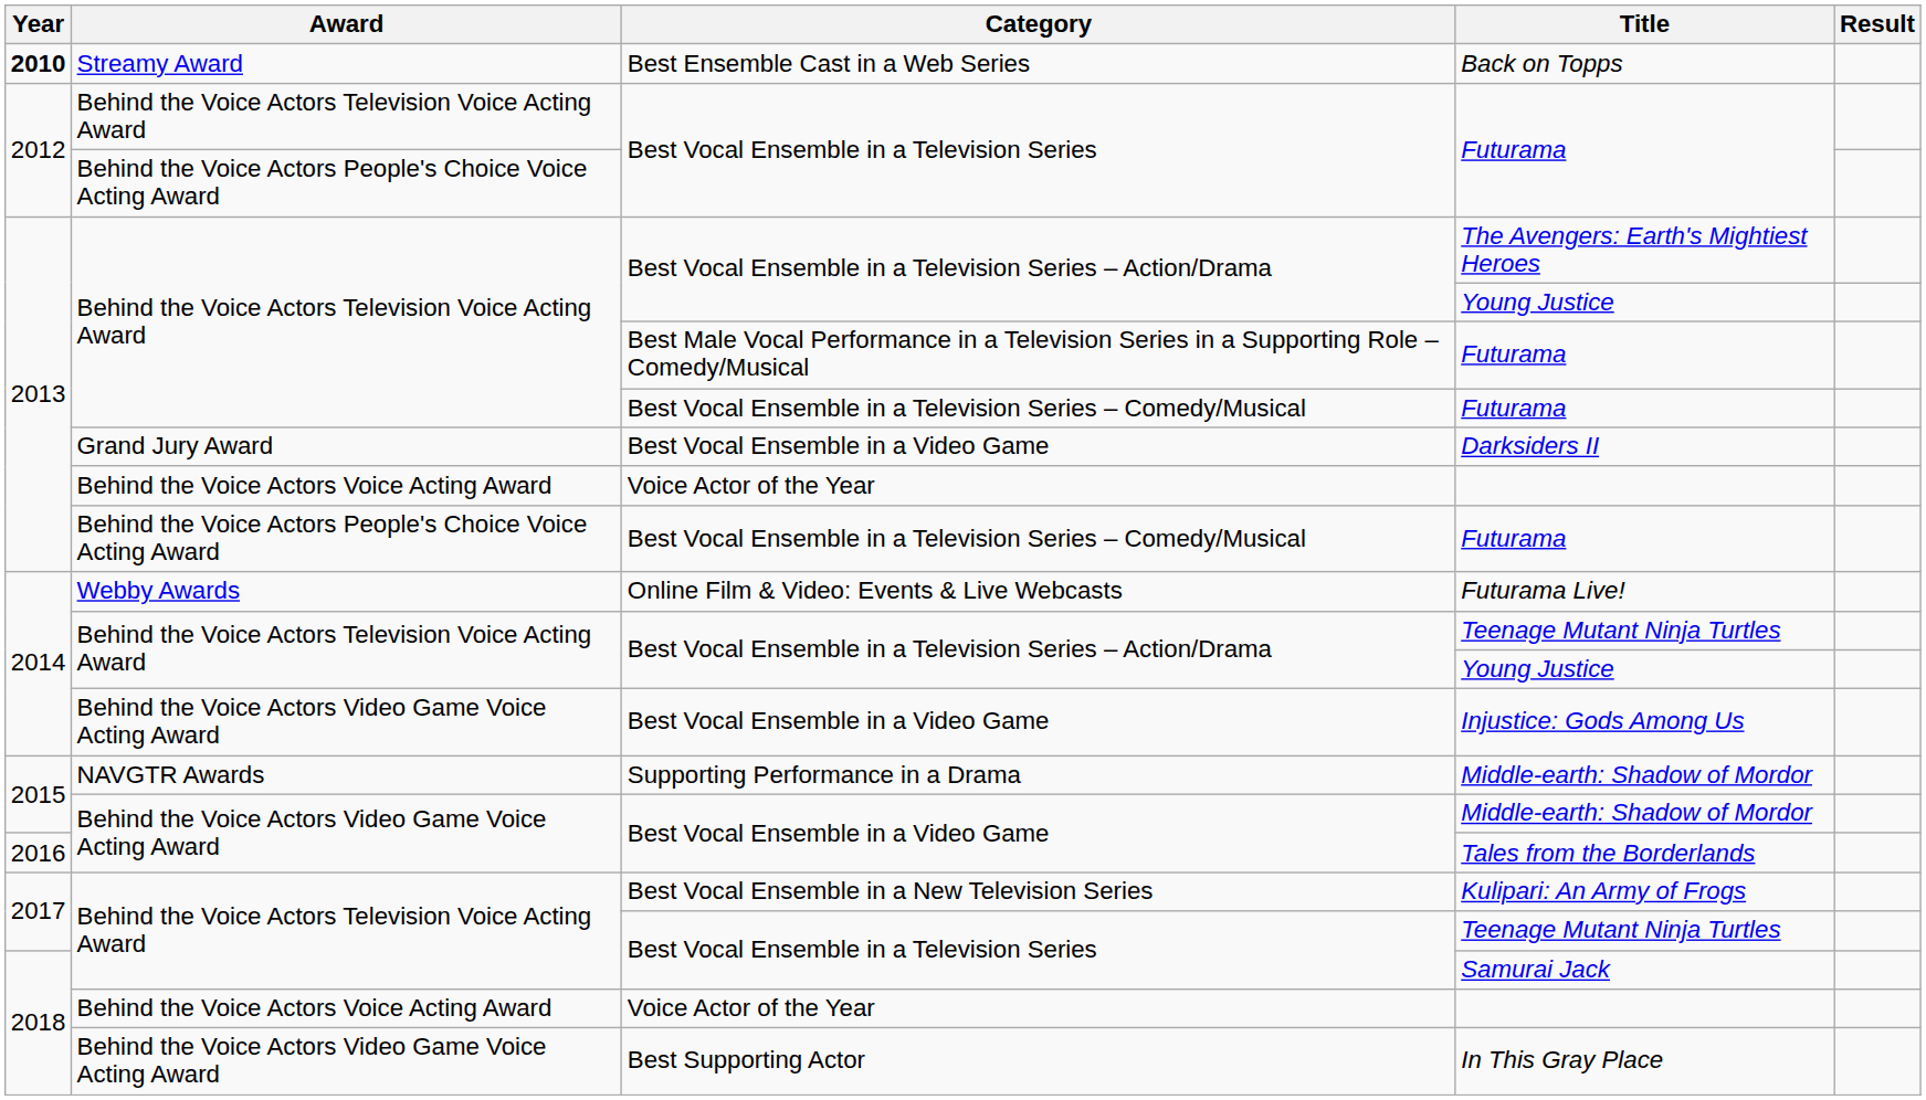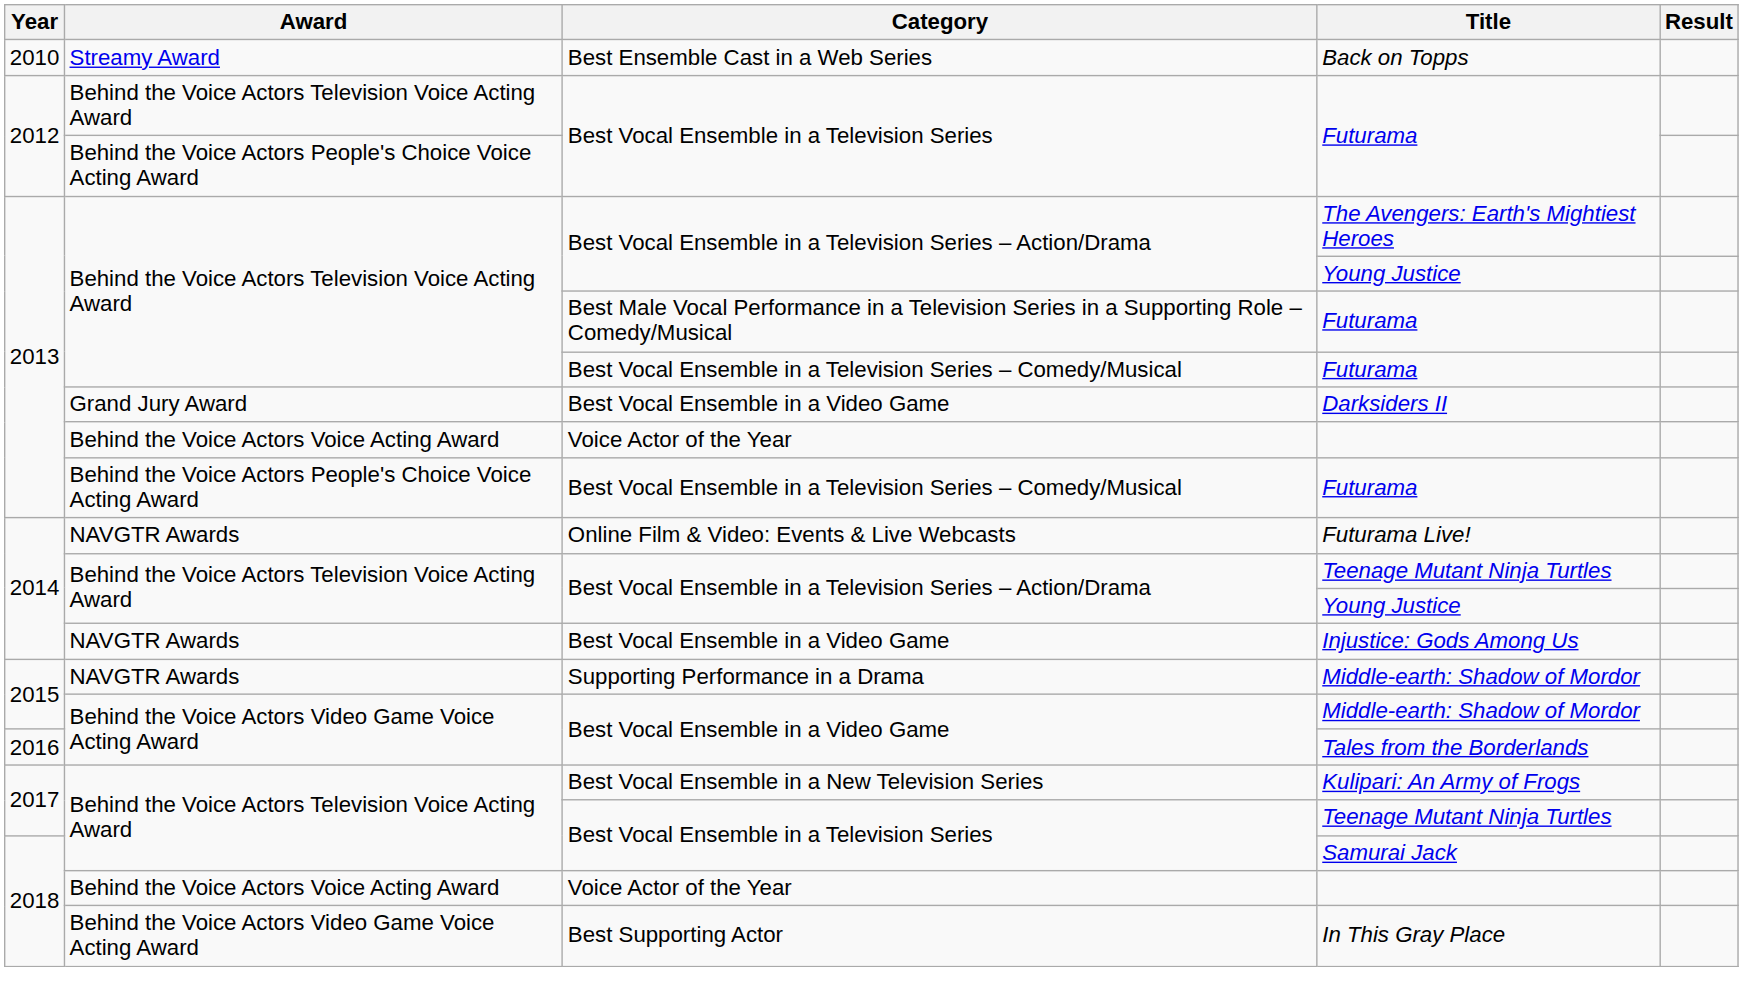Back on Topps | Year: bold -> normal
Futurama Live! | Award: Webby Awards -> NAVGTR Awards
Injustice: Gods Among Us | Award: Behind the Voice Actors Video Game Voice Acting Award -> NAVGTR Awards
